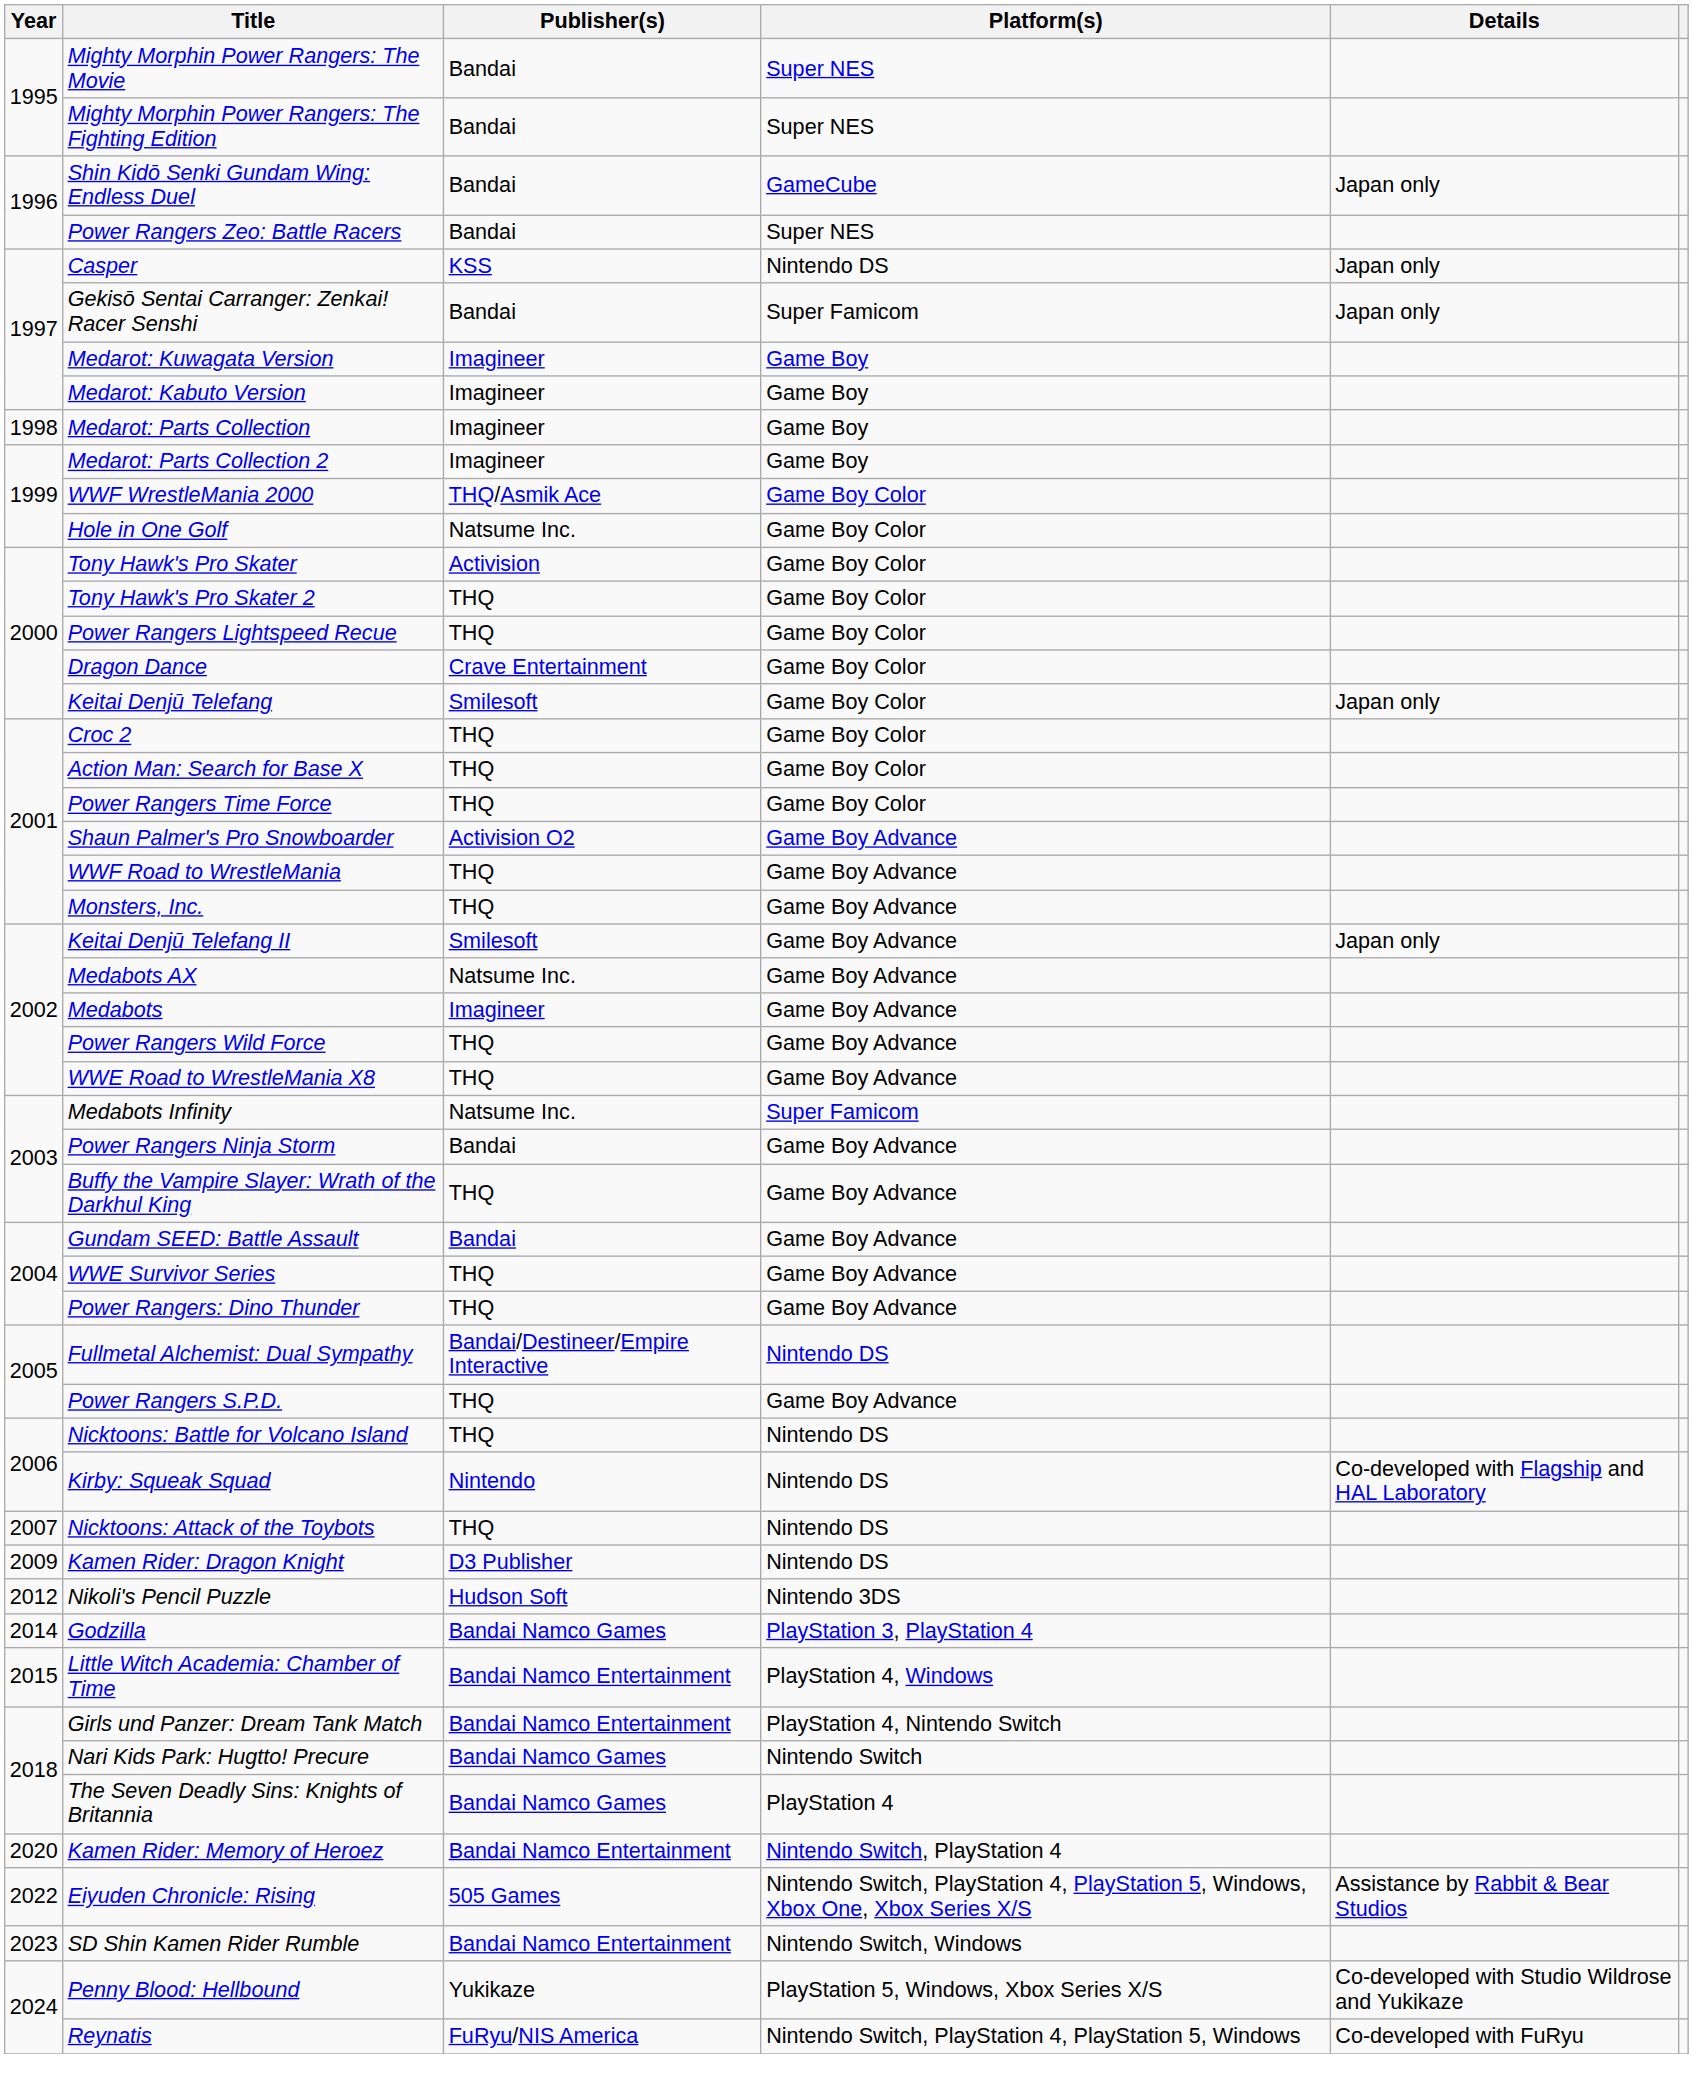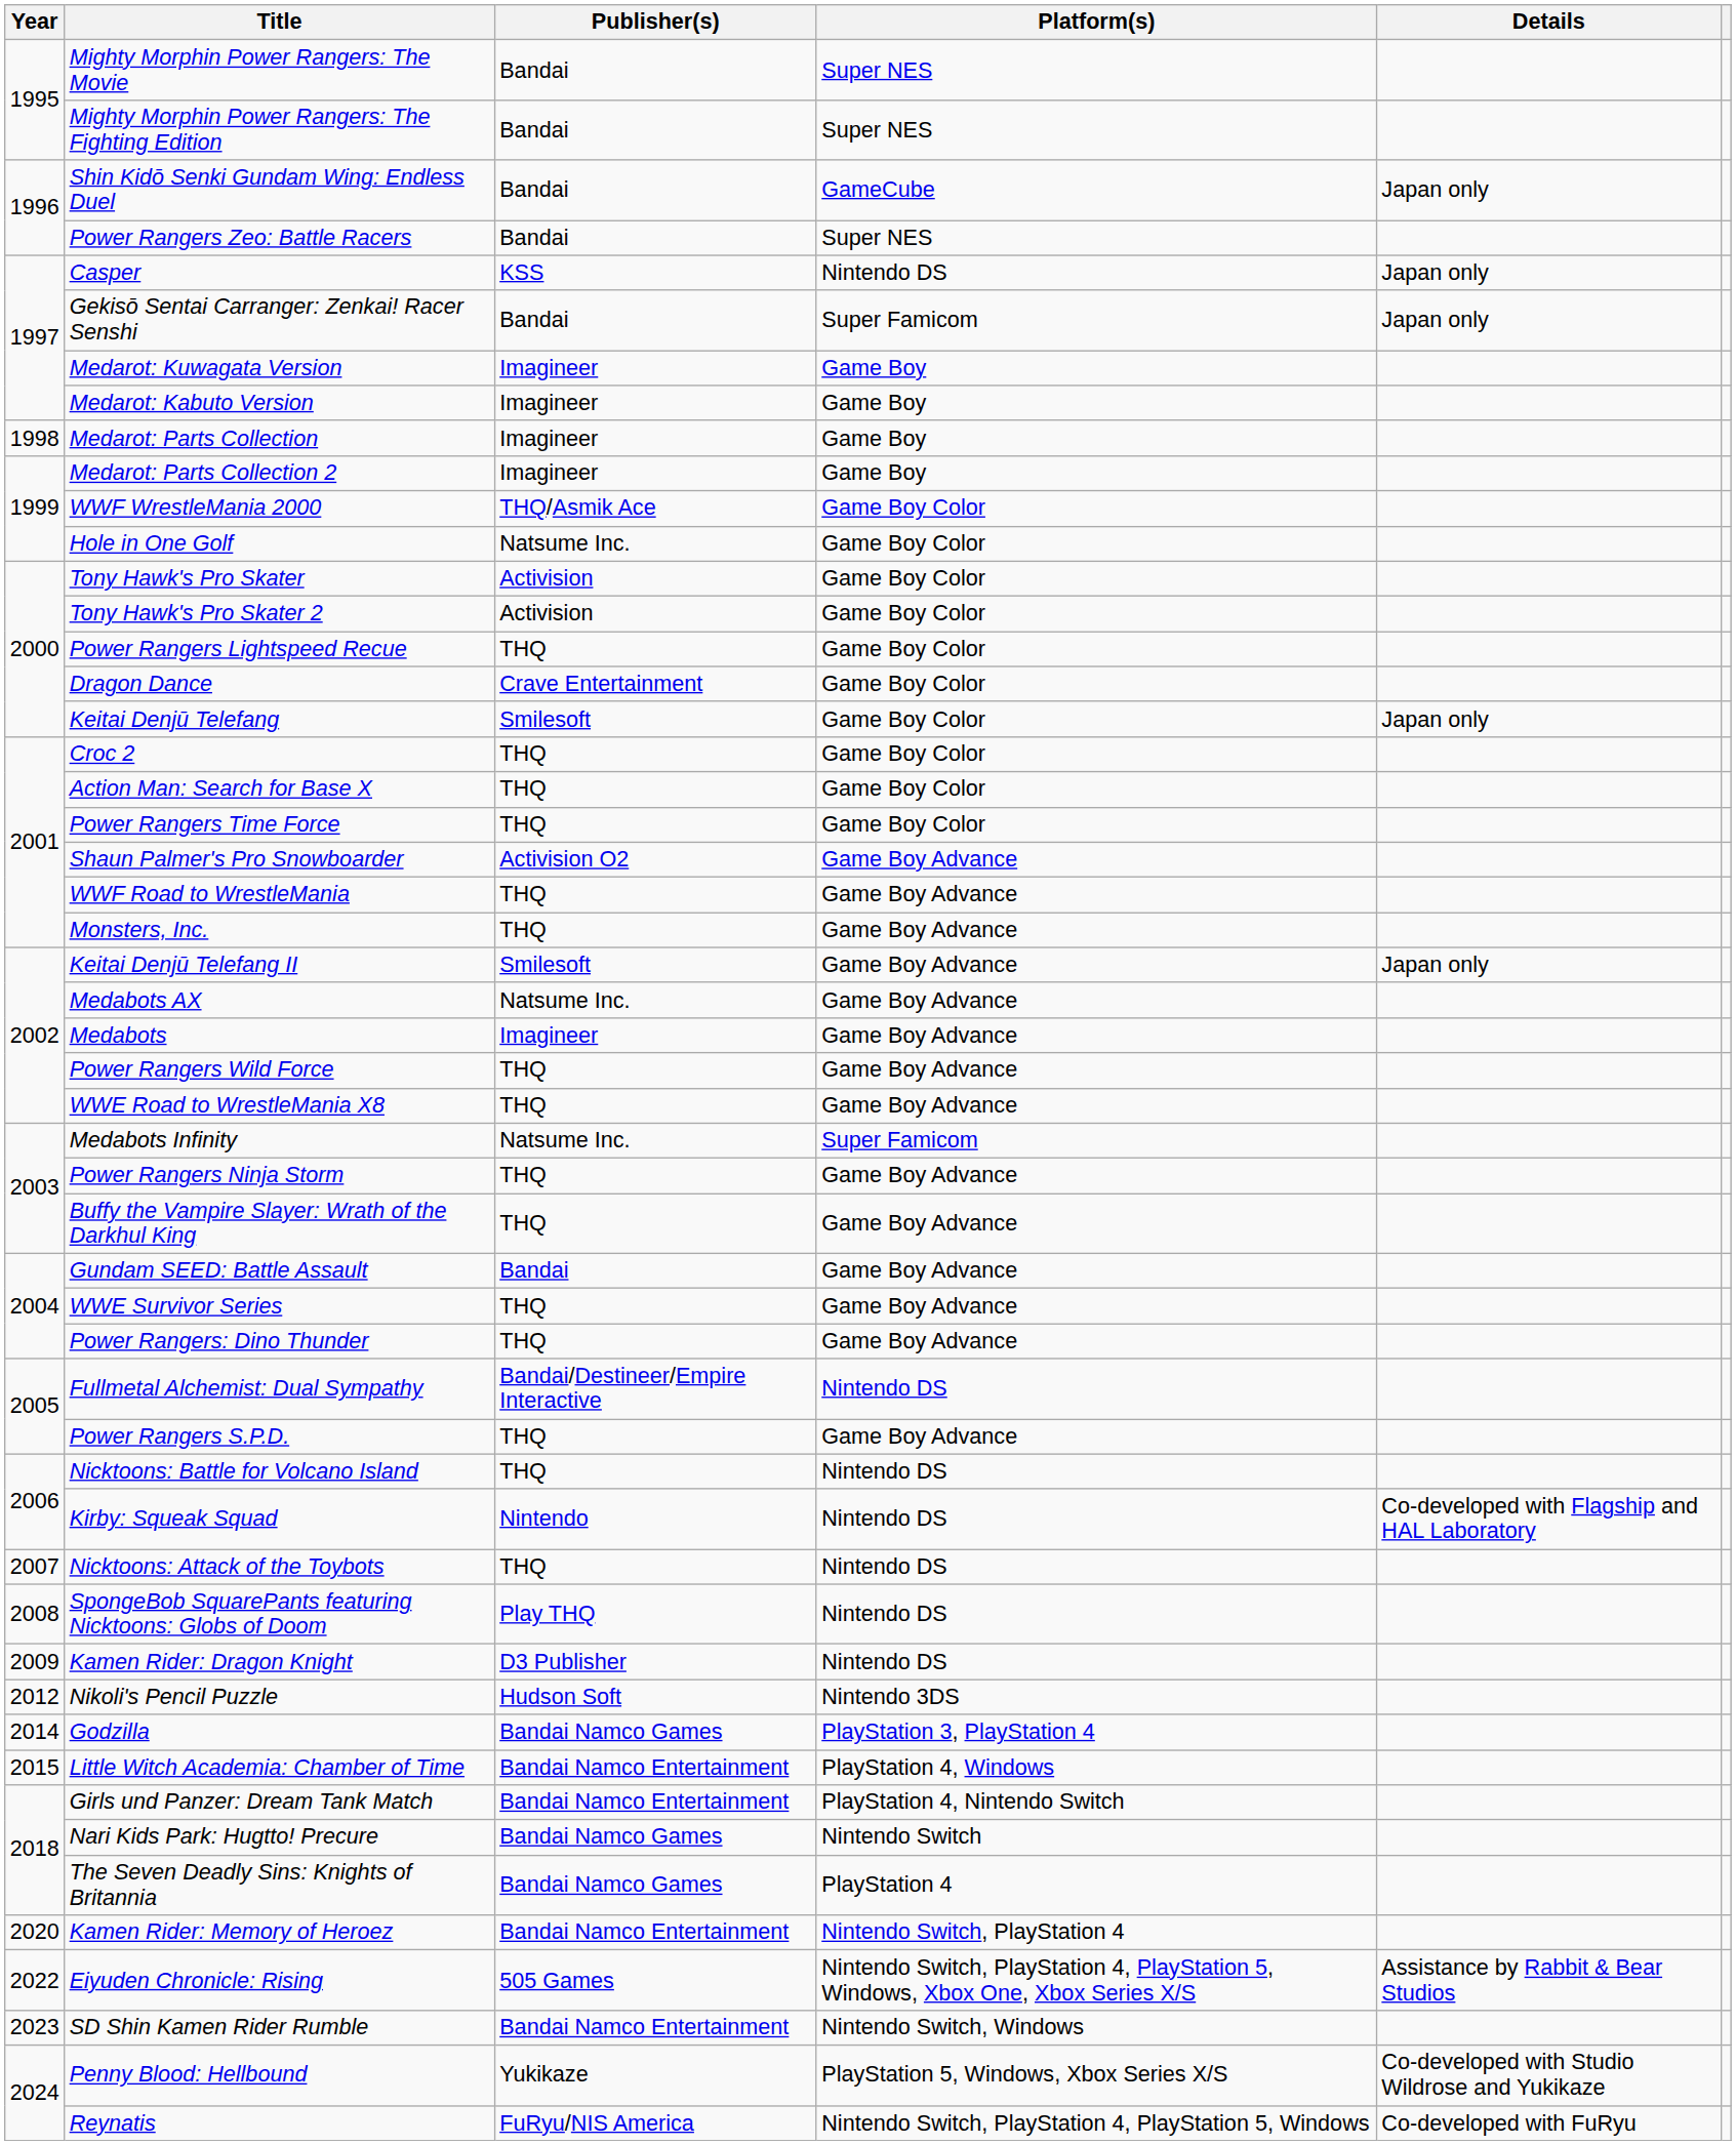Tony Hawk's Pro Skater 2 | Publisher(s): THQ -> Activision
Power Rangers Ninja Storm | Publisher(s): Bandai -> THQ
+ row: 2008 | SpongeBob SquarePants featuring Nicktoons: Globs of Doom | Play THQ | Nintendo DS
